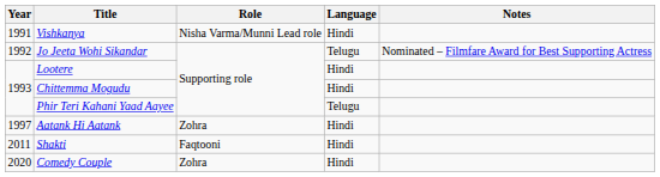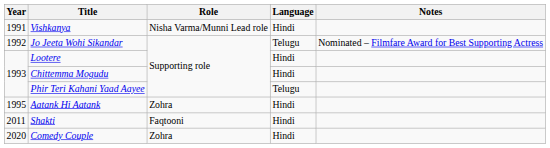Aatank Hi Aatank | Year: 1997 -> 1995
